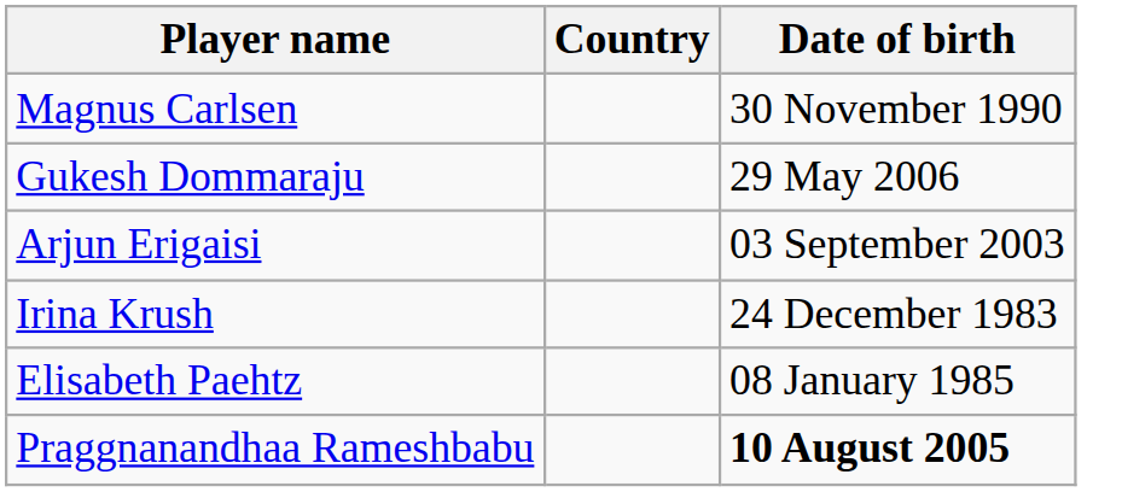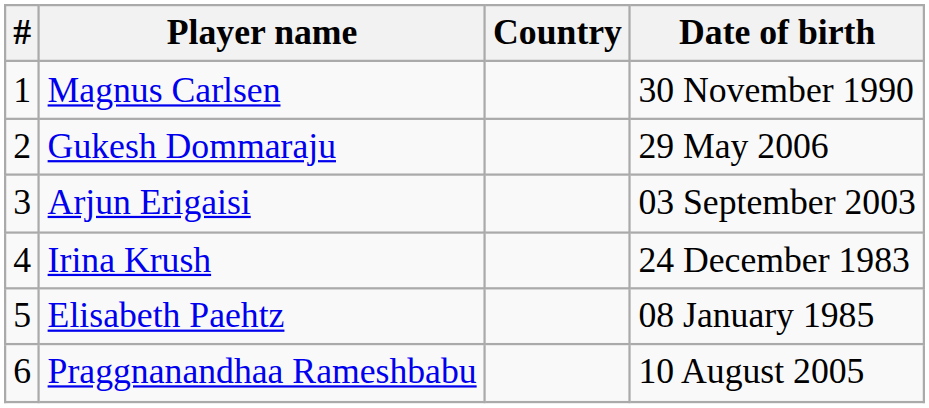+ column: # | 1 | 2 | 3 | 4 | 5 | 6
Praggnanandhaa Rameshbabu | Date of birth: bold -> normal
